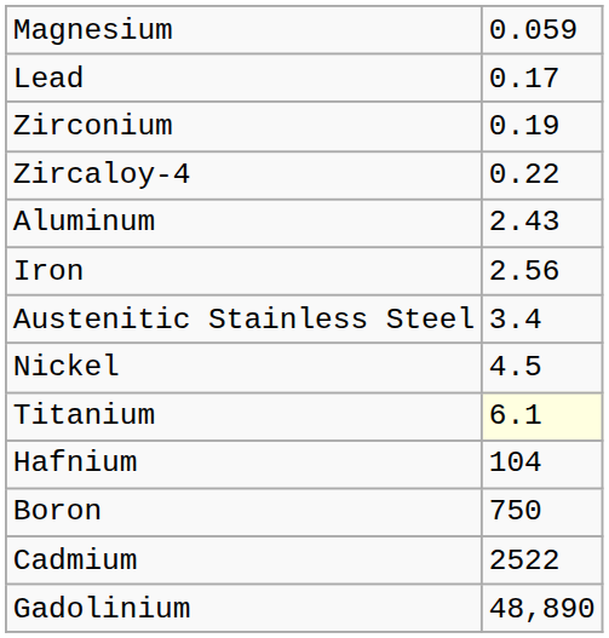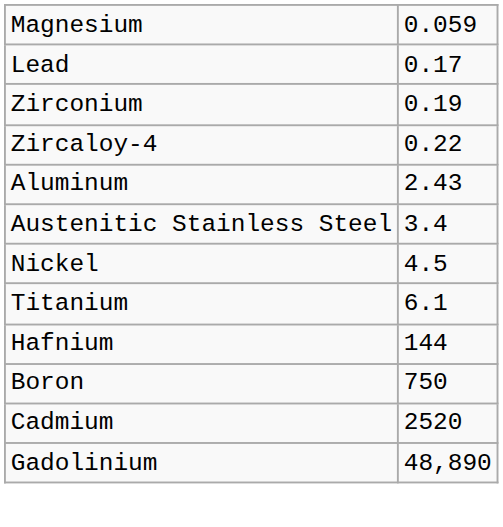- row: Iron | 2.56
Titanium | column 2: lightyellow background -> no background
Hafnium | column 2: 104 -> 144
Cadmium | column 2: 2522 -> 2520
